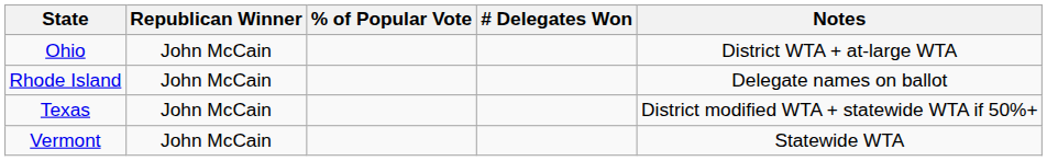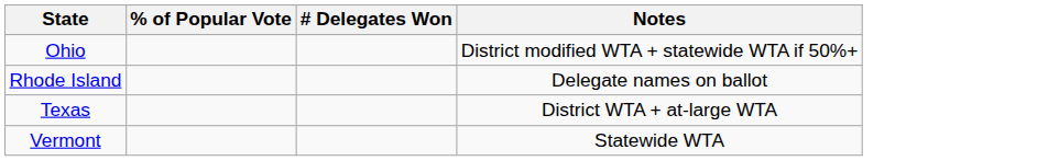- column: Republican Winner | John McCain | John McCain | John McCain | John McCain
Ohio | Notes: District WTA + at-large WTA -> District modified WTA + statewide WTA if 50%+
Texas | Notes: District modified WTA + statewide WTA if 50%+ -> District WTA + at-large WTA
